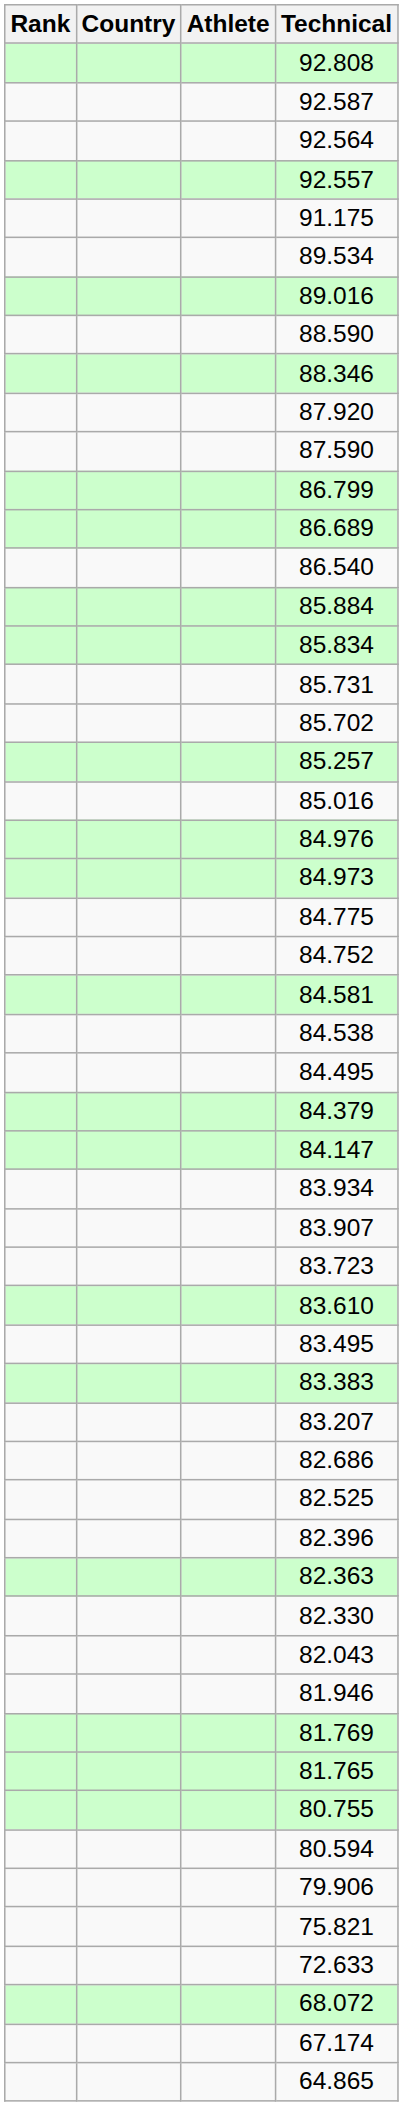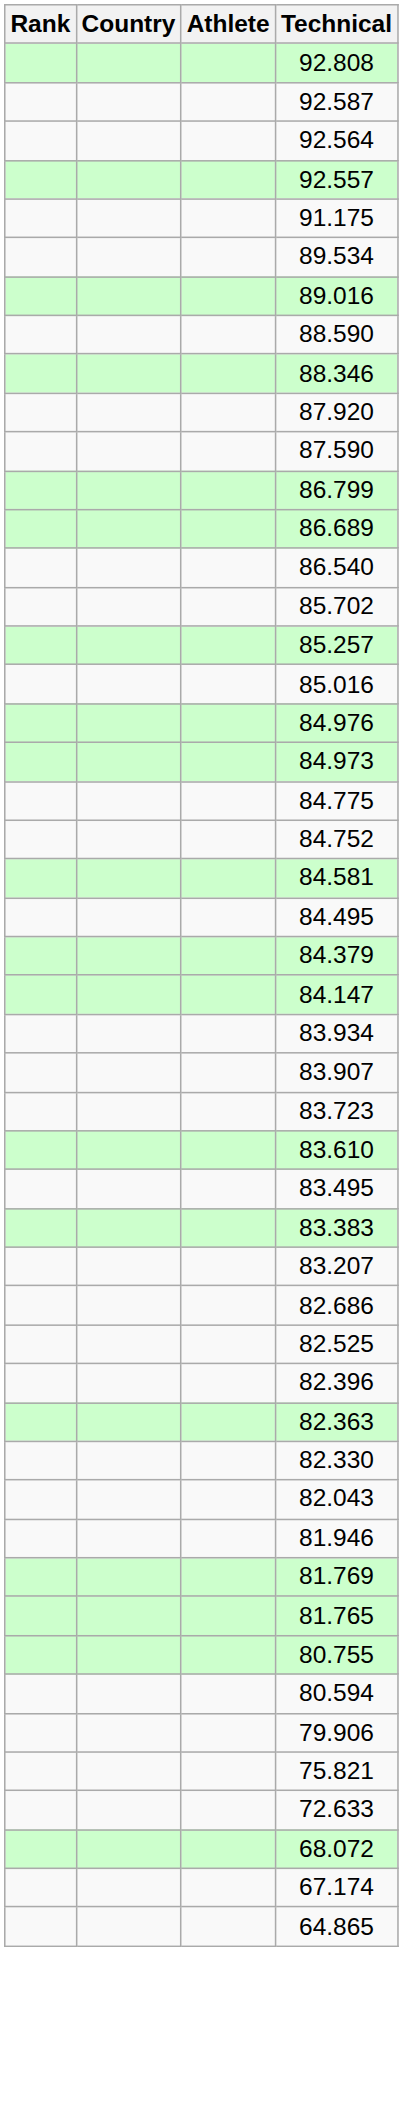- row: 85.884
- row: 85.834
- row: 85.731
- row: 84.538
